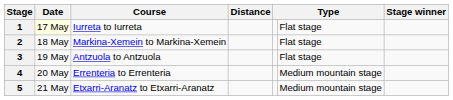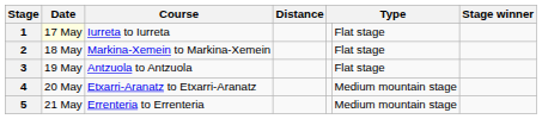4 | Course: Errenteria to Errenteria -> Etxarri-Aranatz to Etxarri-Aranatz
5 | Course: Etxarri-Aranatz to Etxarri-Aranatz -> Errenteria to Errenteria
